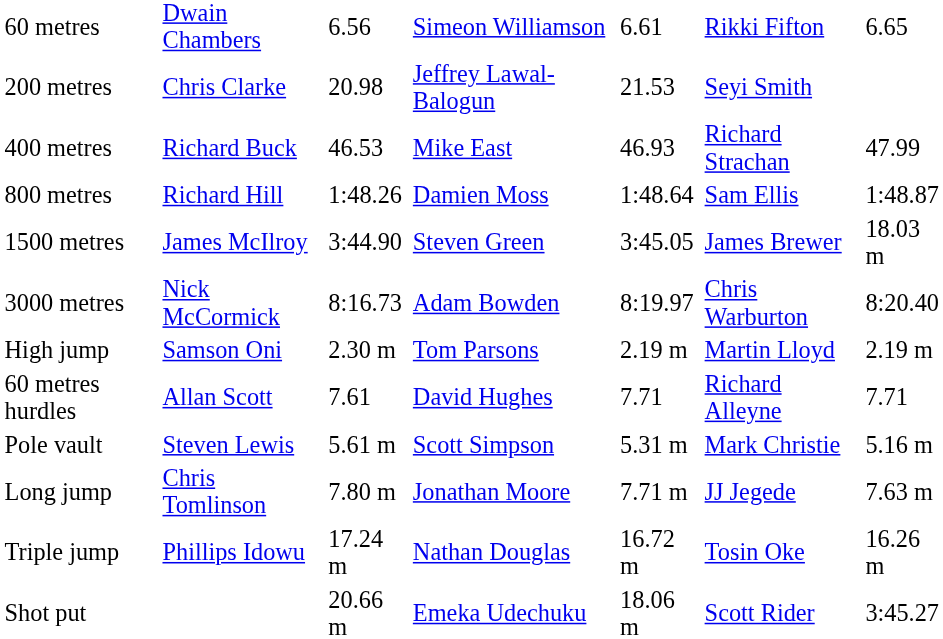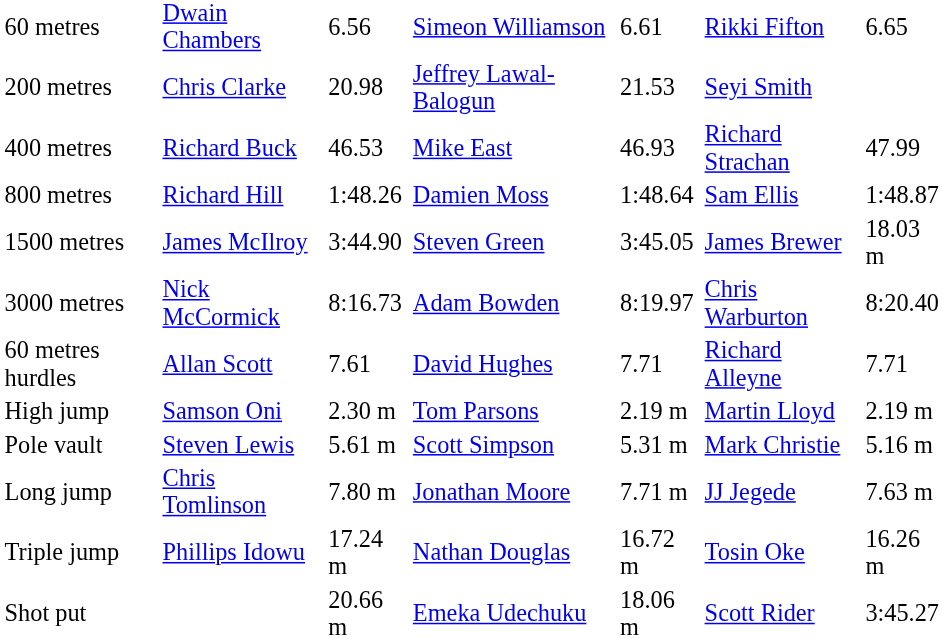rows swapped: 60 metres hurdles <-> High jump
